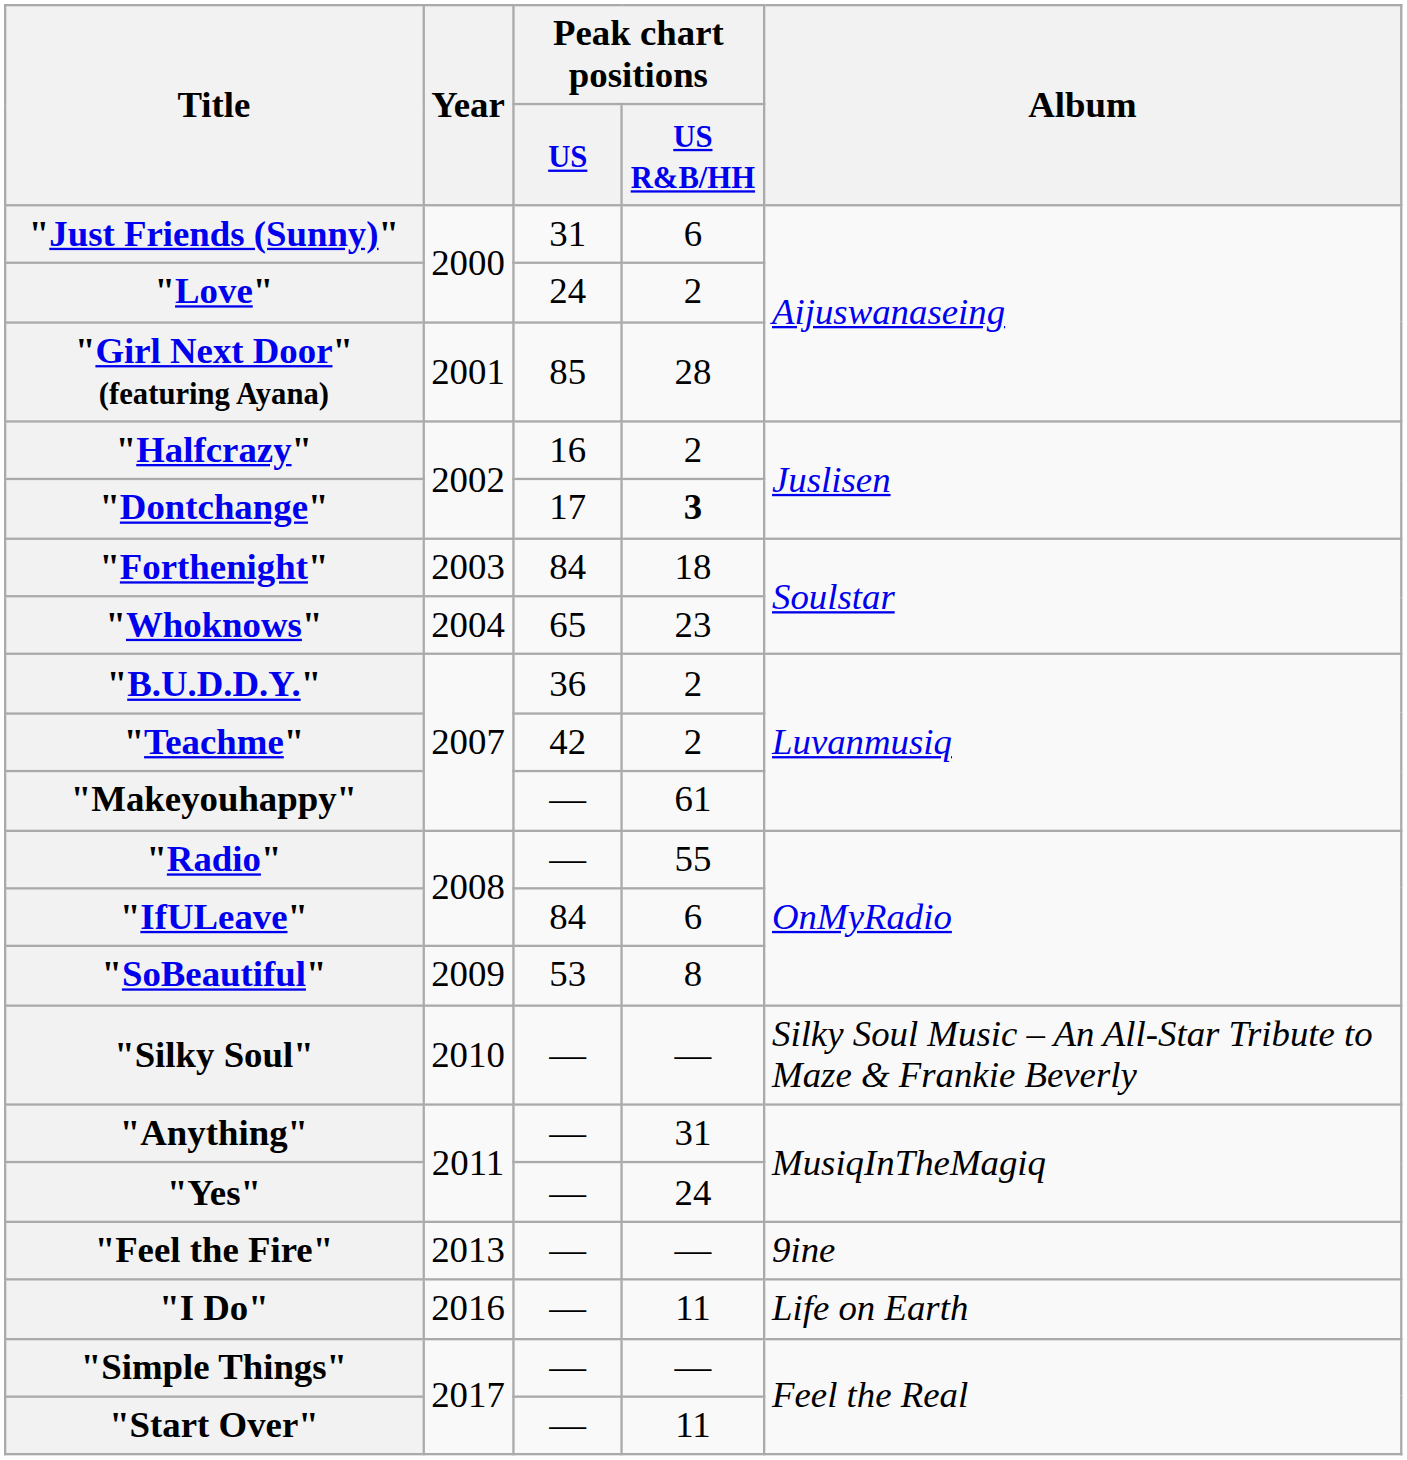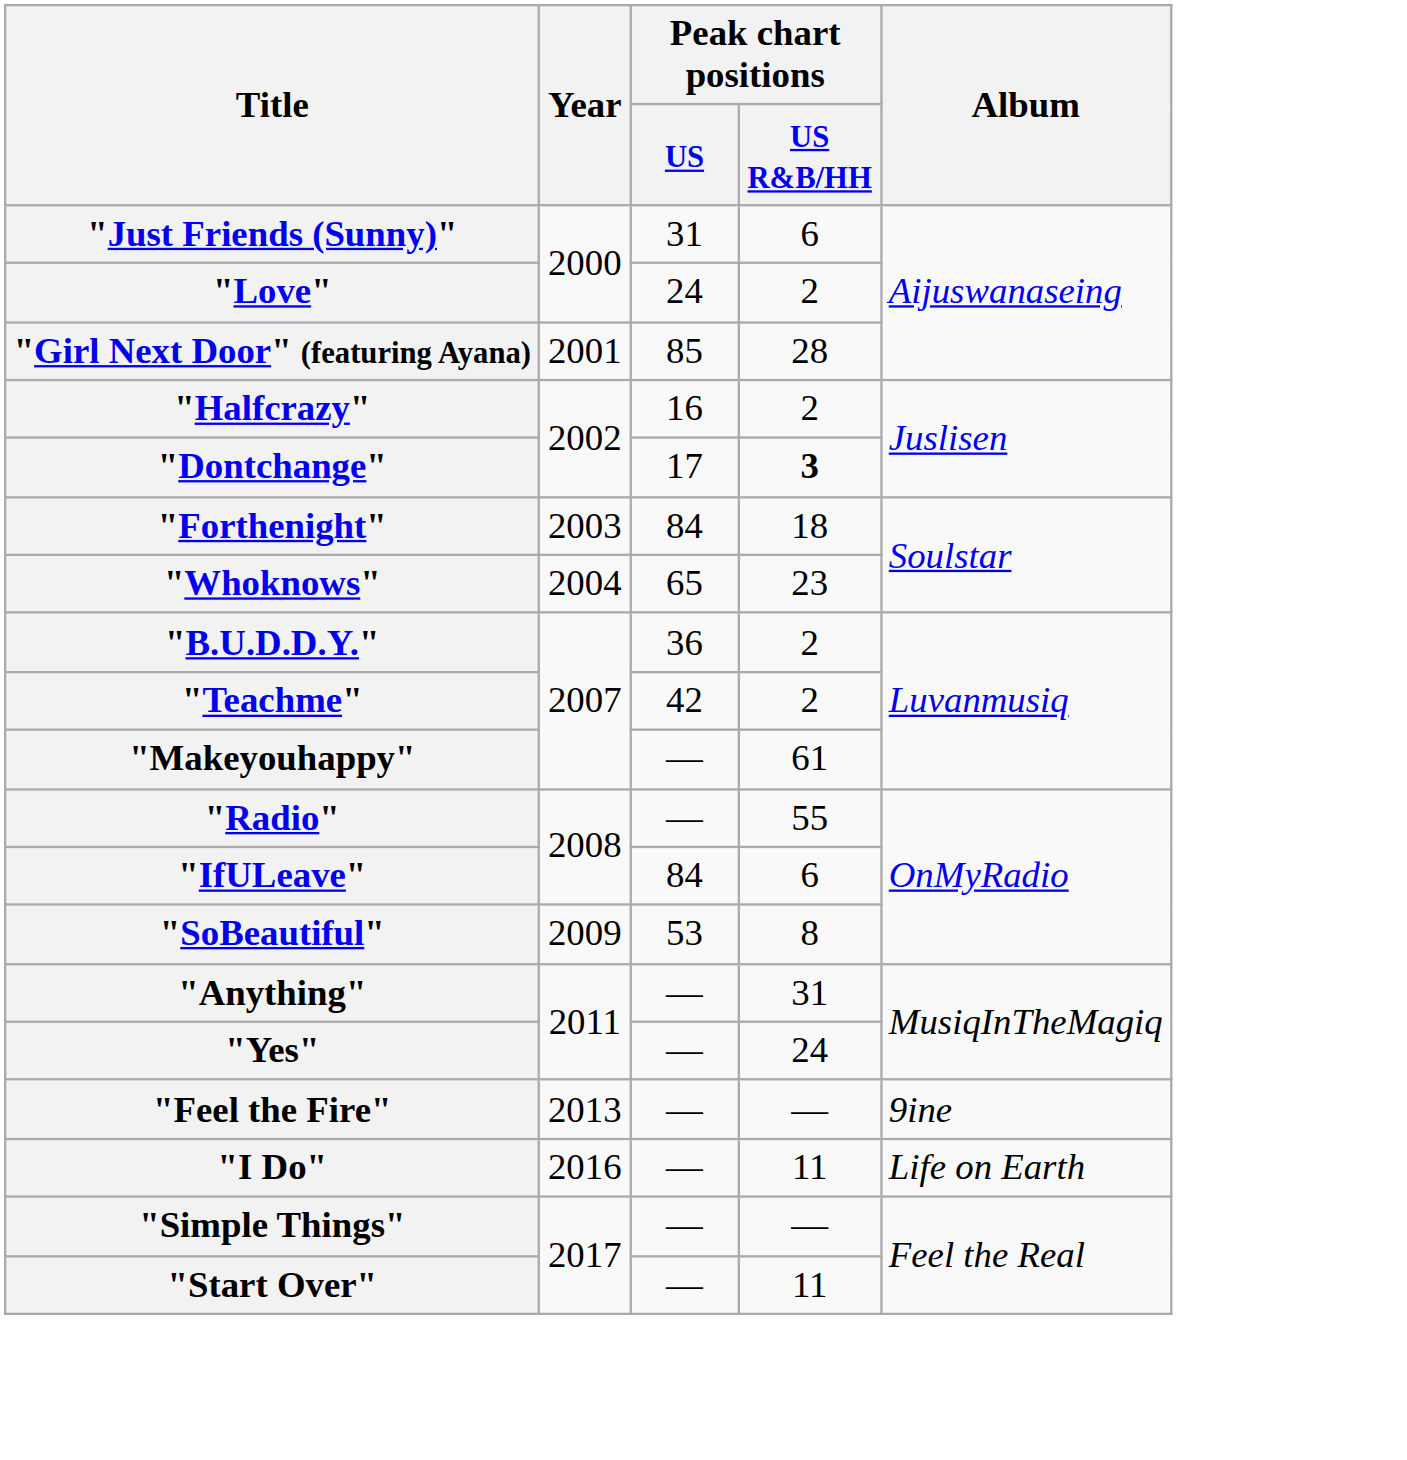- row: "Silky Soul" | 2010 | — | — | Silky Soul Music – An All-Star Tribute to Maze & Frankie Beverly
